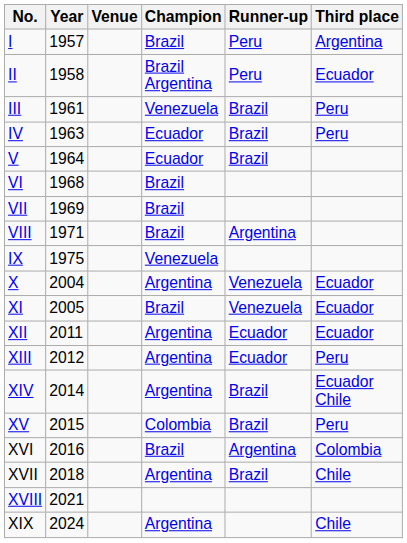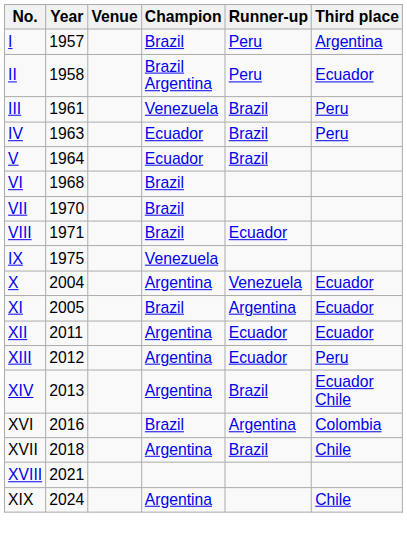VII | Year: 1969 -> 1970
VIII | Runner-up: Argentina -> Ecuador
XI | Runner-up: Venezuela -> Argentina
XIV | Year: 2014 -> 2013
- row: XV | 2015 | Colombia | Brazil | Peru
